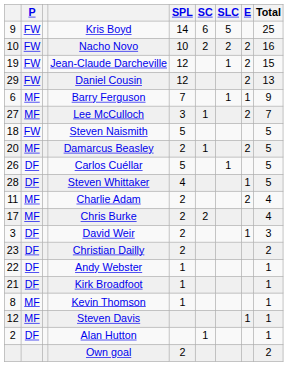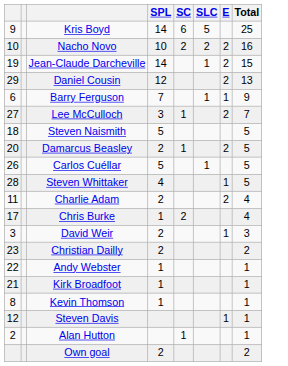- column: P | FW | FW | FW | FW | MF | MF | FW | MF | DF | DF | MF | MF | DF | DF | DF | DF | MF | MF | DF
Jean-Claude Darcheville | SPL: 12 -> 14
Chris Burke | SPL: 2 -> 1
